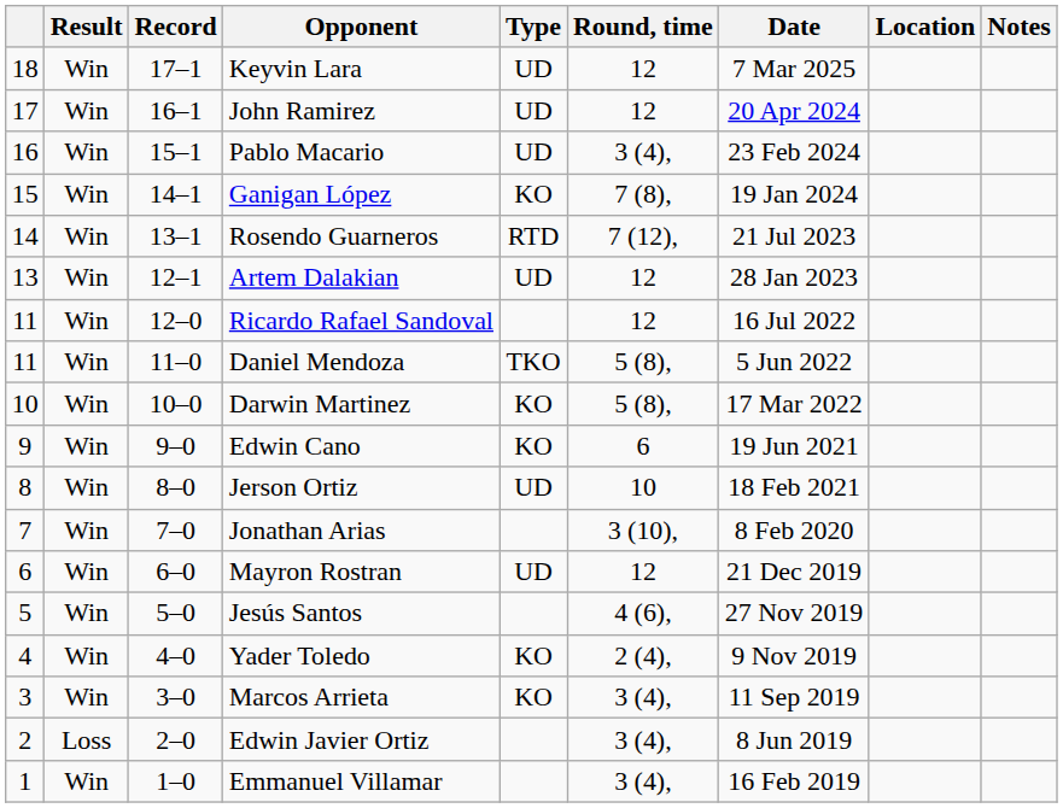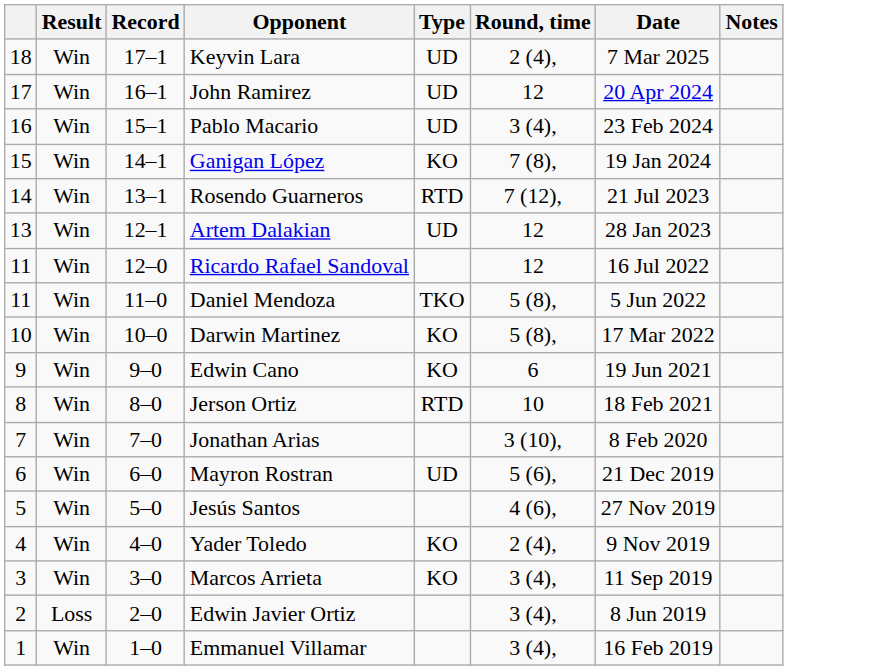- column: Location
Keyvin Lara | Round, time: 12 -> 2 (4),
Jerson Ortiz | Type: UD -> RTD
Mayron Rostran | Round, time: 12 -> 5 (6),
